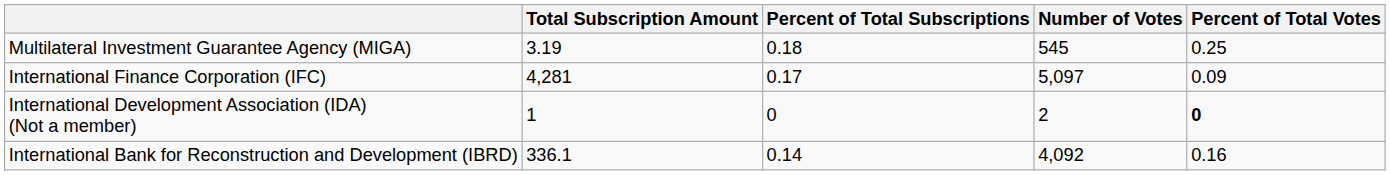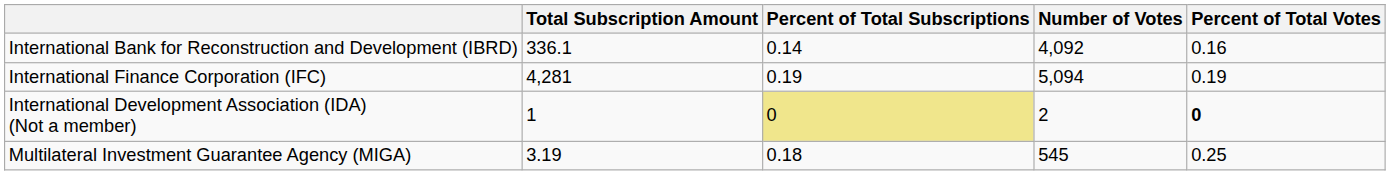rows swapped: International Bank for Reconstruction and Development (IBRD) <-> Multilateral Investment Guarantee Agency (MIGA)
International Finance Corporation (IFC) | Percent of Total Subscriptions: 0.17 -> 0.19
International Finance Corporation (IFC) | Number of Votes: 5,097 -> 5,094
International Finance Corporation (IFC) | Percent of Total Votes: 0.09 -> 0.19
International Development Association (IDA) (Not a member) | Percent of Total Subscriptions: no background -> khaki background
